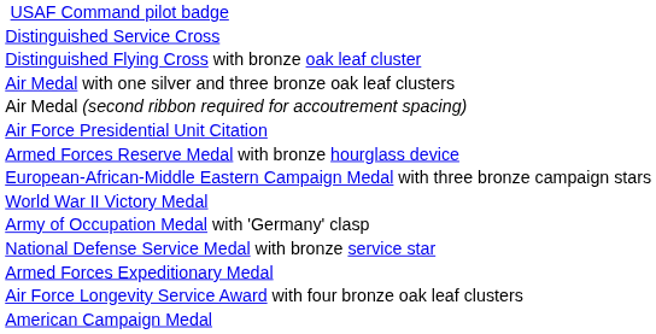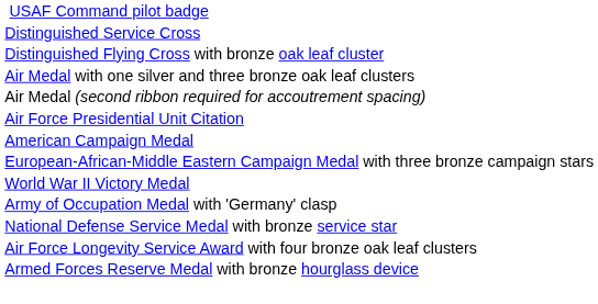rows swapped: American Campaign Medal <-> Armed Forces Reserve Medal with bronze hourglass device
- row: Armed Forces Expeditionary Medal
